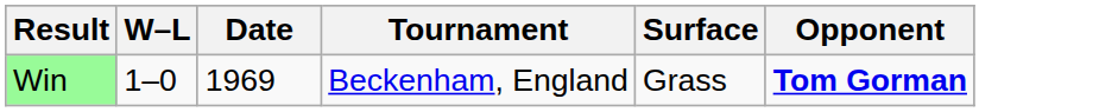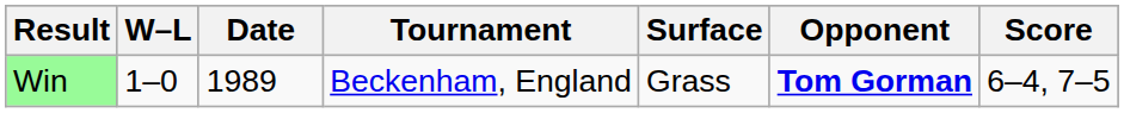+ column: Score | 6–4, 7–5
Win | Date: 1969 -> 1989
